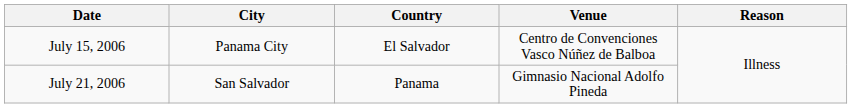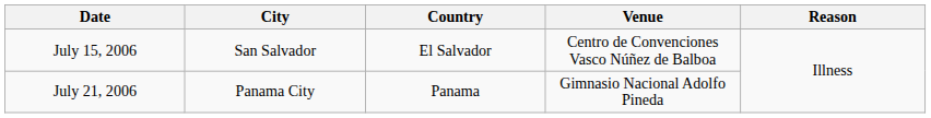July 15, 2006 | City: Panama City -> San Salvador
July 21, 2006 | City: San Salvador -> Panama City
